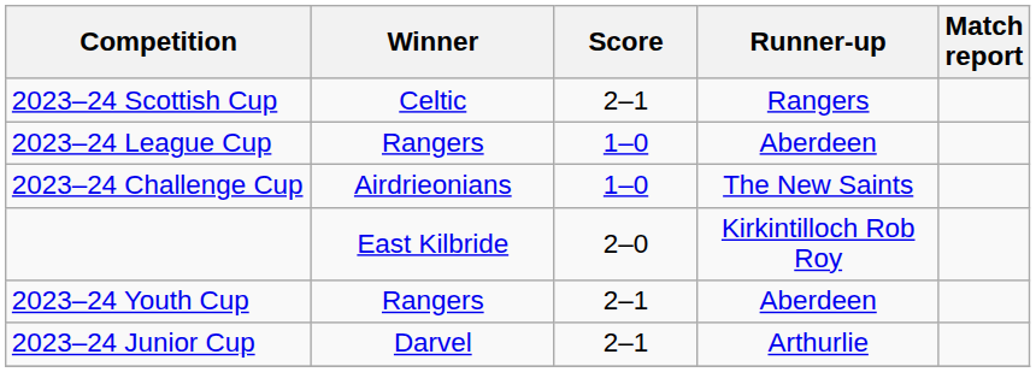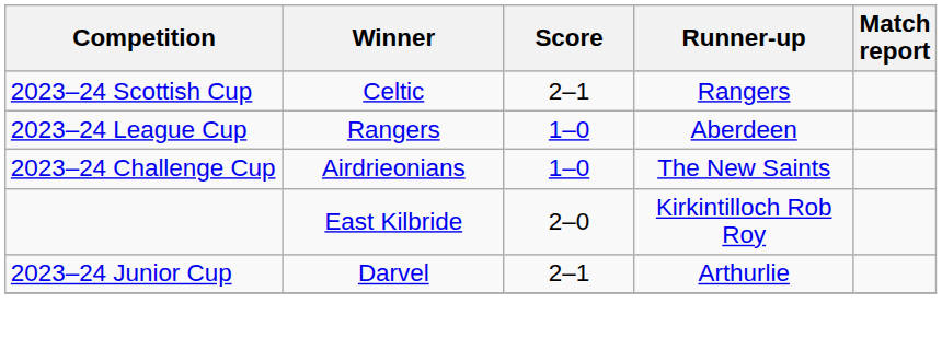- row: 2023–24 Youth Cup | Rangers | 2–1 | Aberdeen
